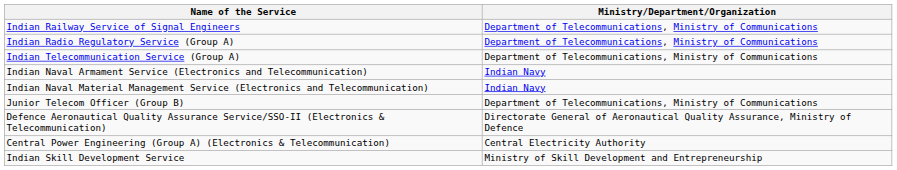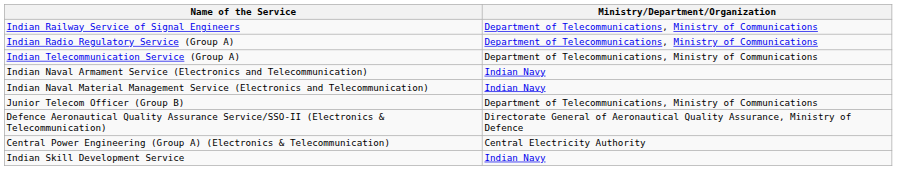Indian Skill Development Service | Ministry/Department/Organization: Ministry of Skill Development and Entrepreneurship -> Indian Navy
